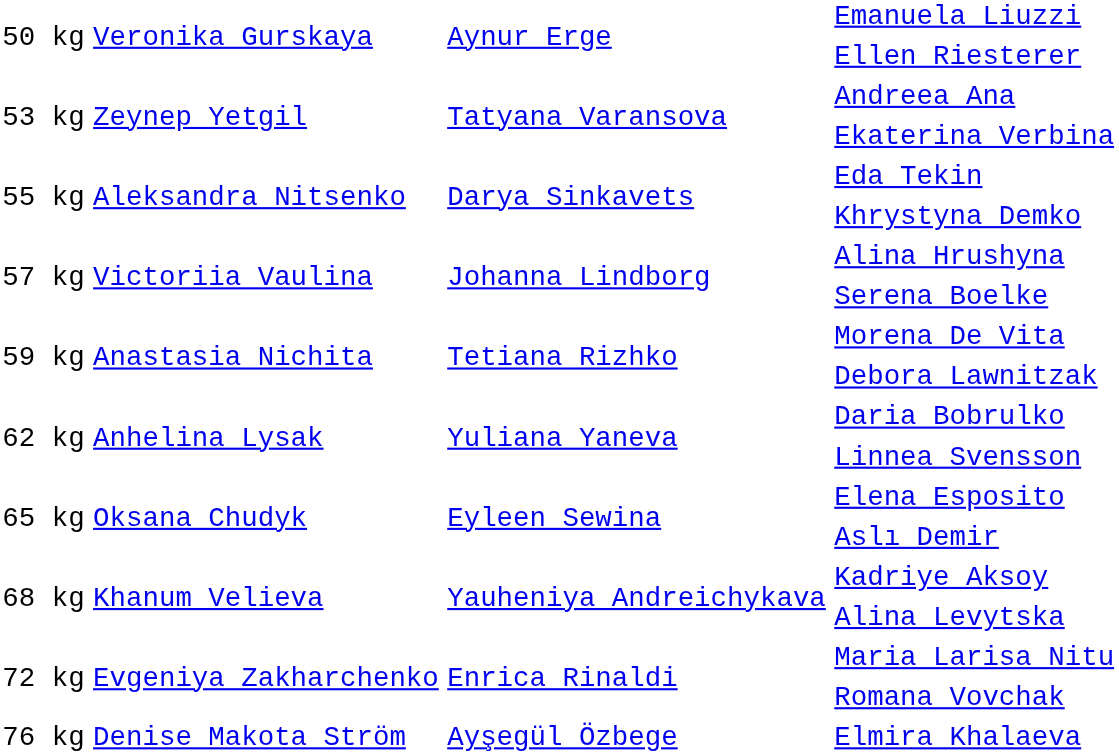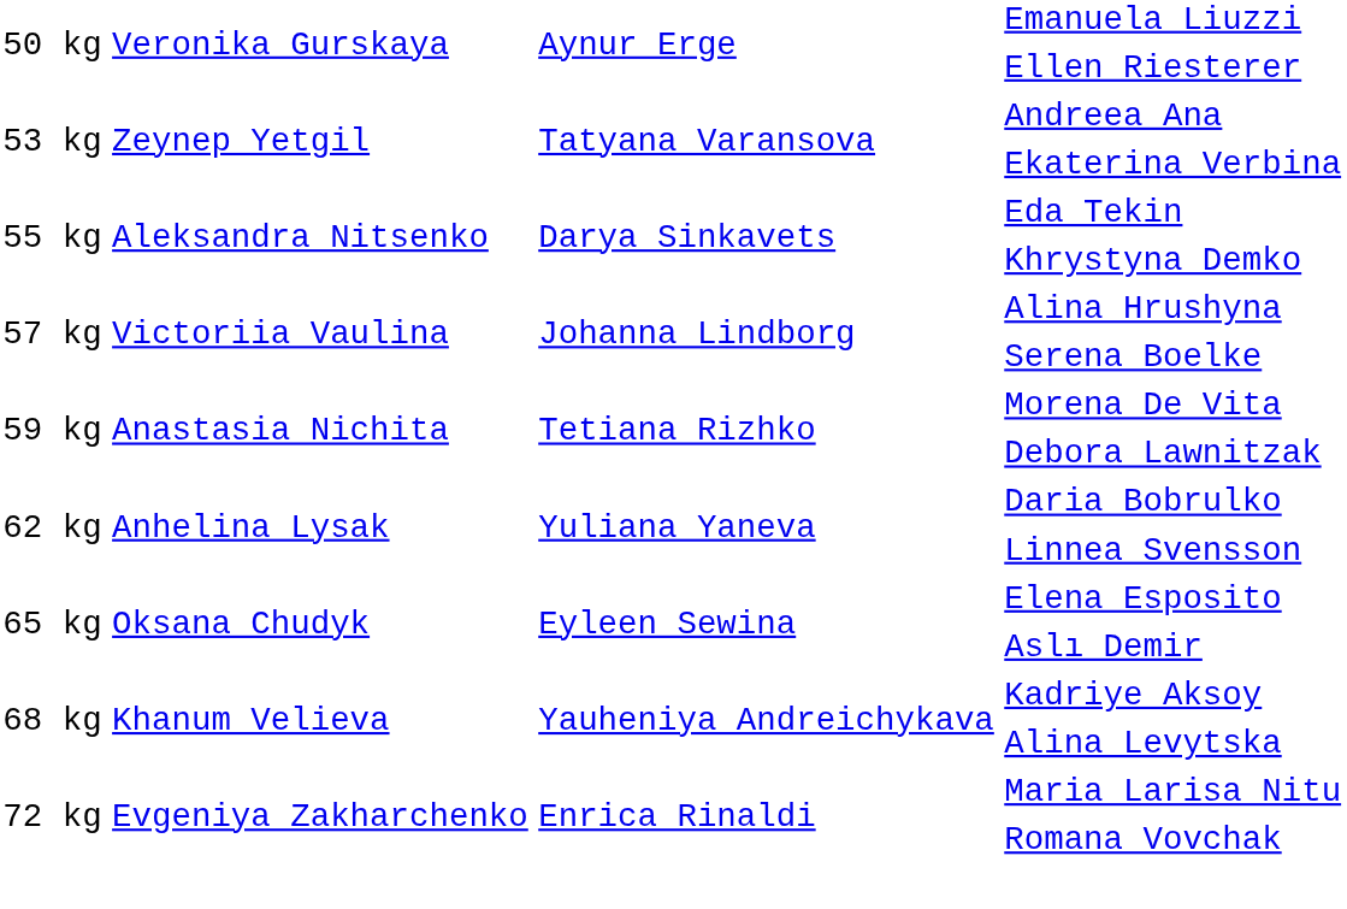- row: 76 kg | Denise Makota Ström | Ayşegül Özbege | Elmira Khalaeva
